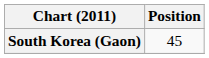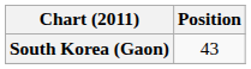South Korea (Gaon) | Position: 45 -> 43
